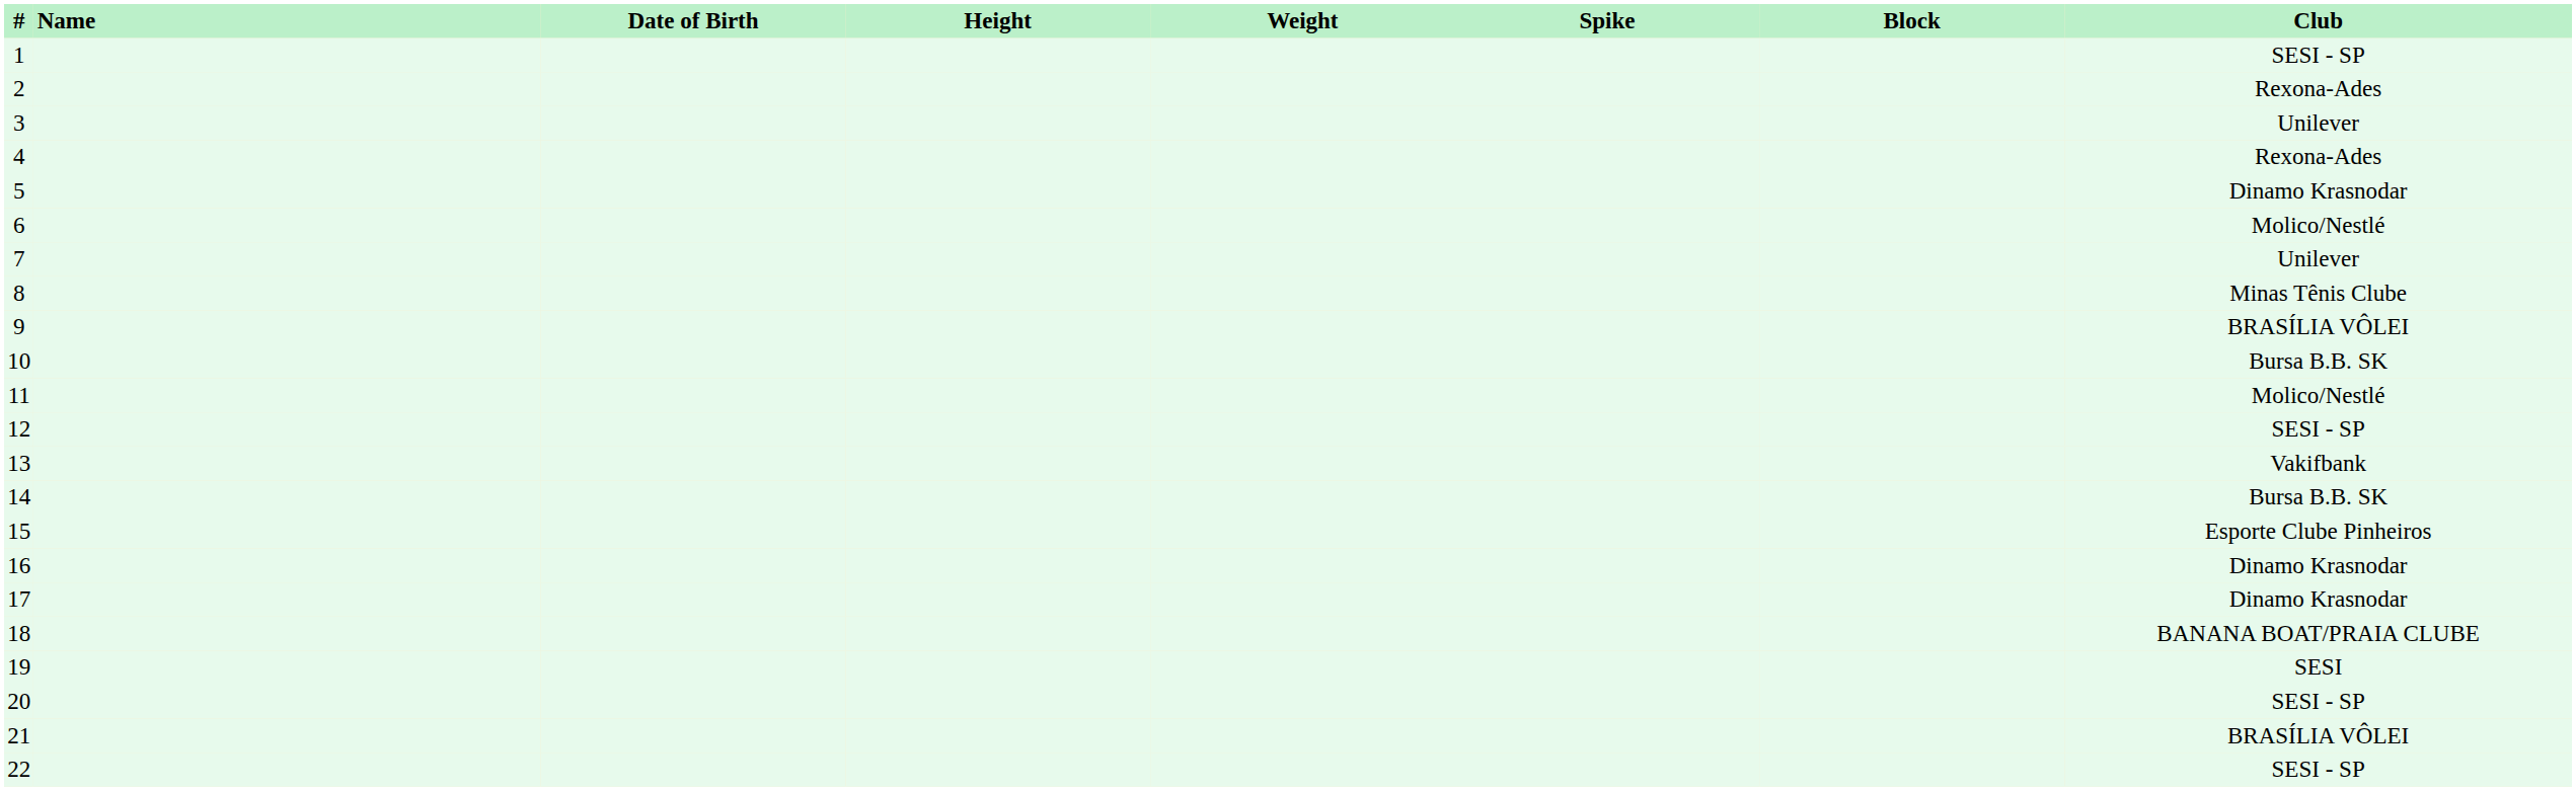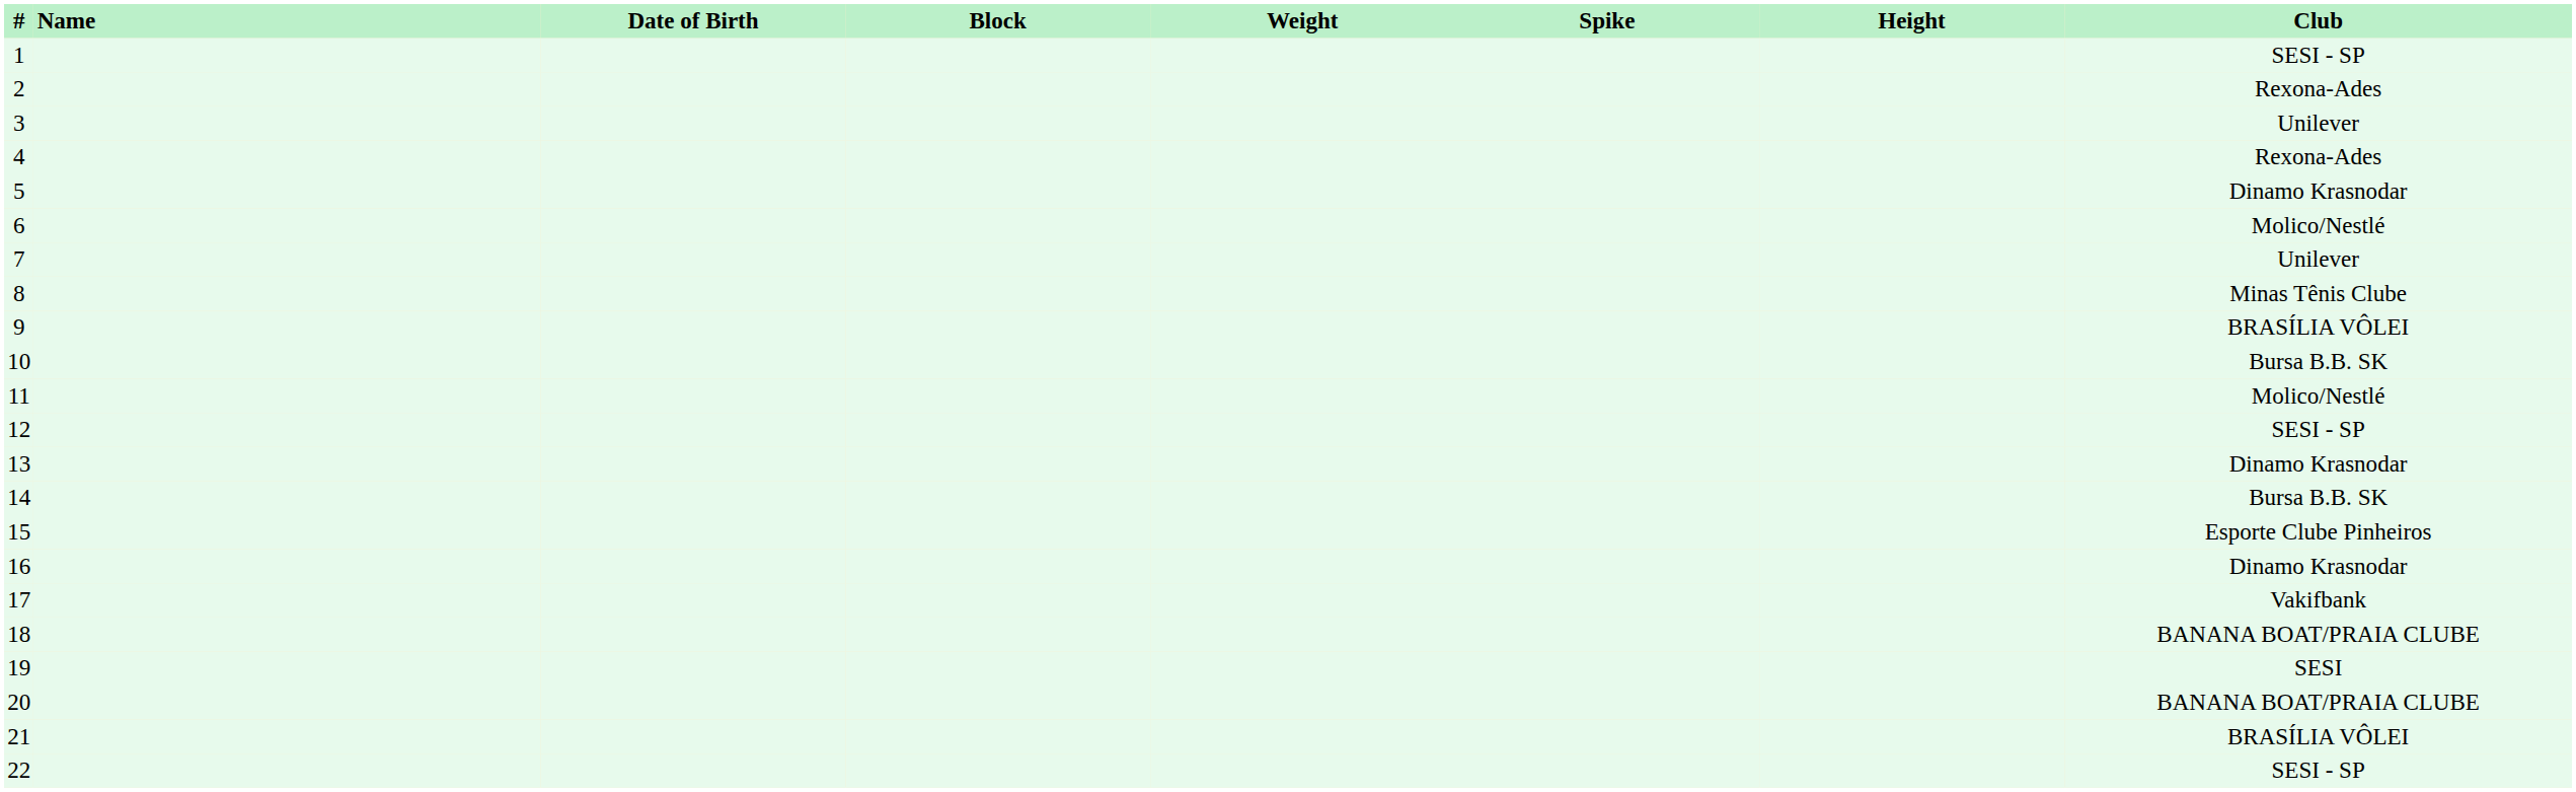columns swapped: Height <-> Block
13 | Club: Vakifbank -> Dinamo Krasnodar
17 | Club: Dinamo Krasnodar -> Vakifbank
20 | Club: SESI - SP -> BANANA BOAT/PRAIA CLUBE
